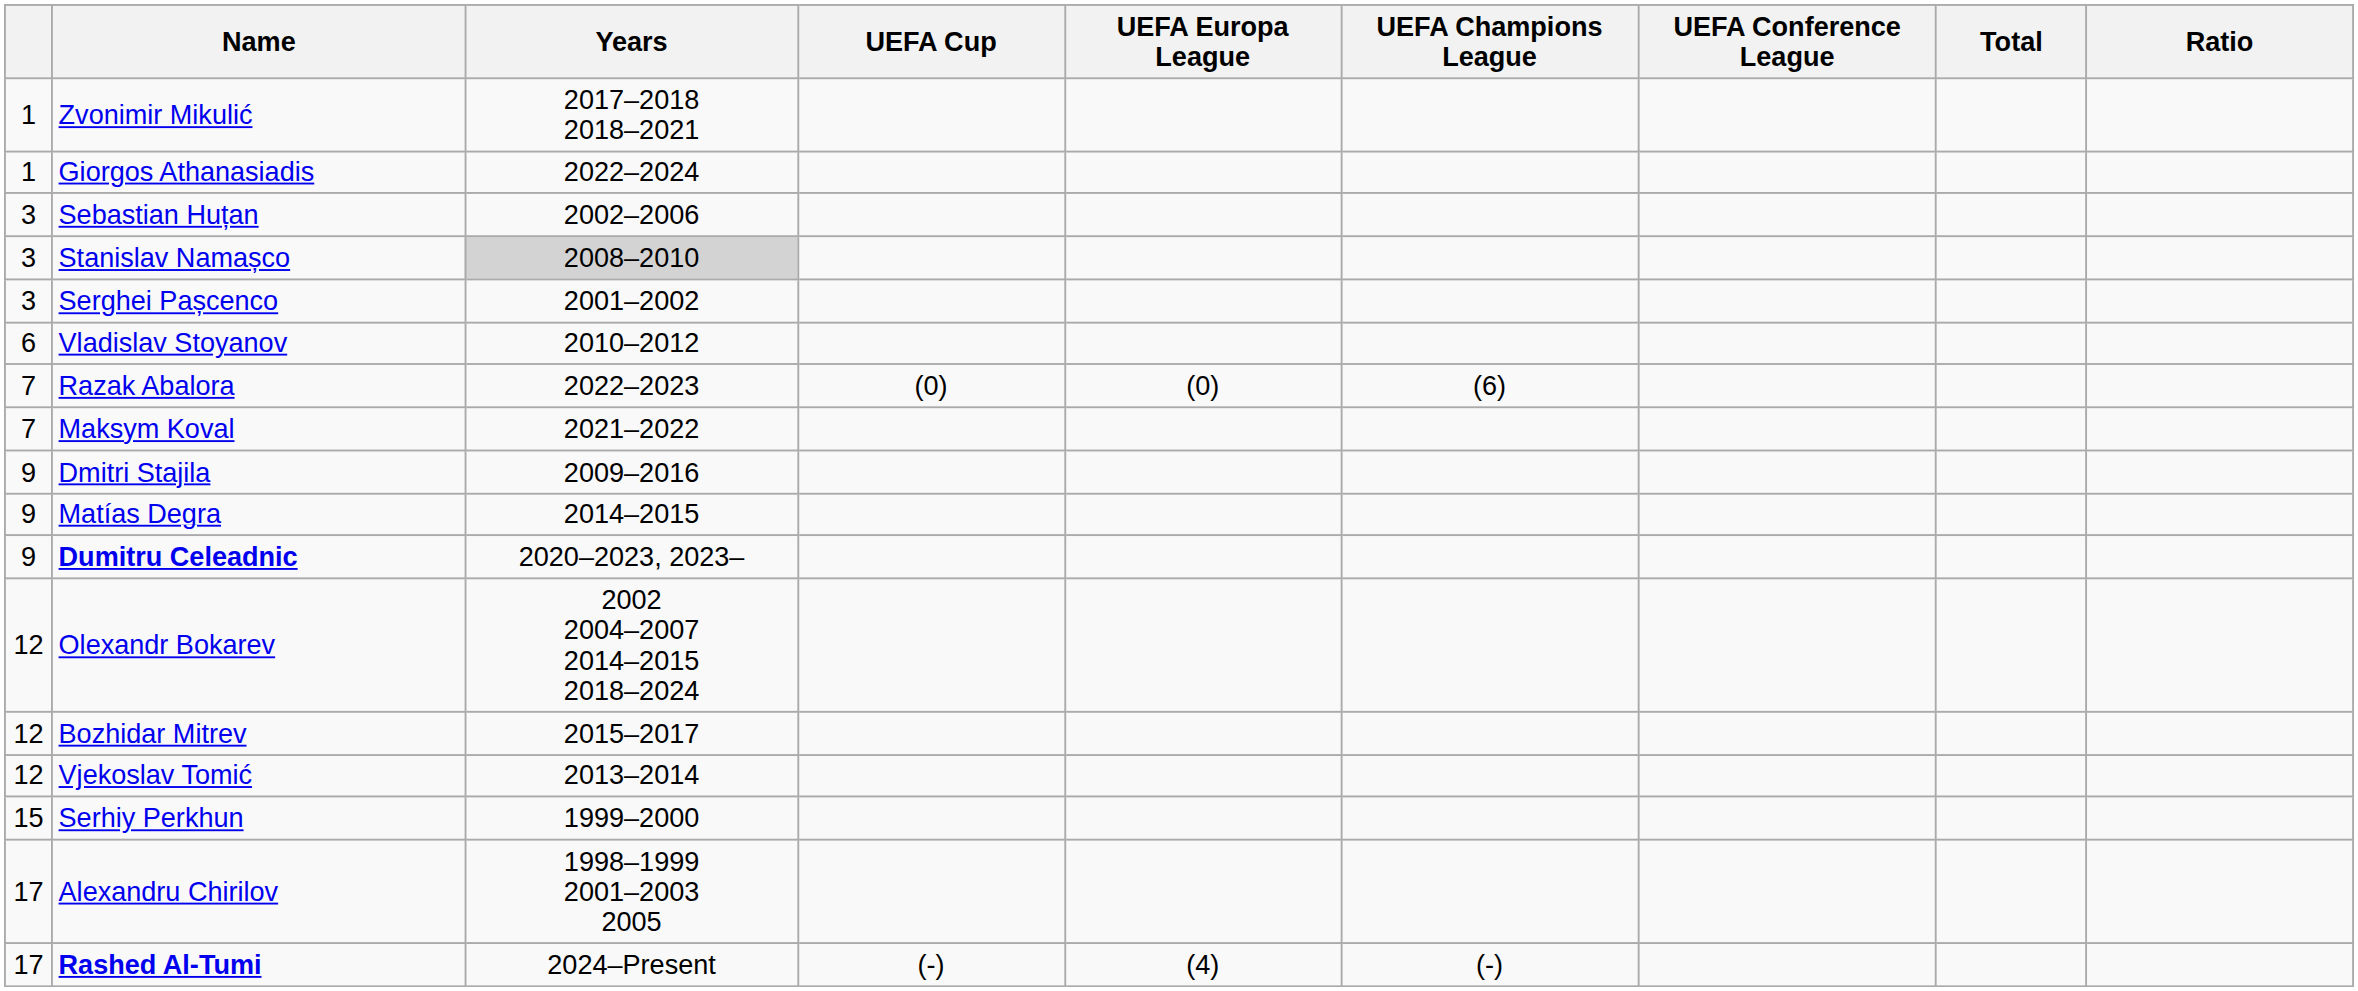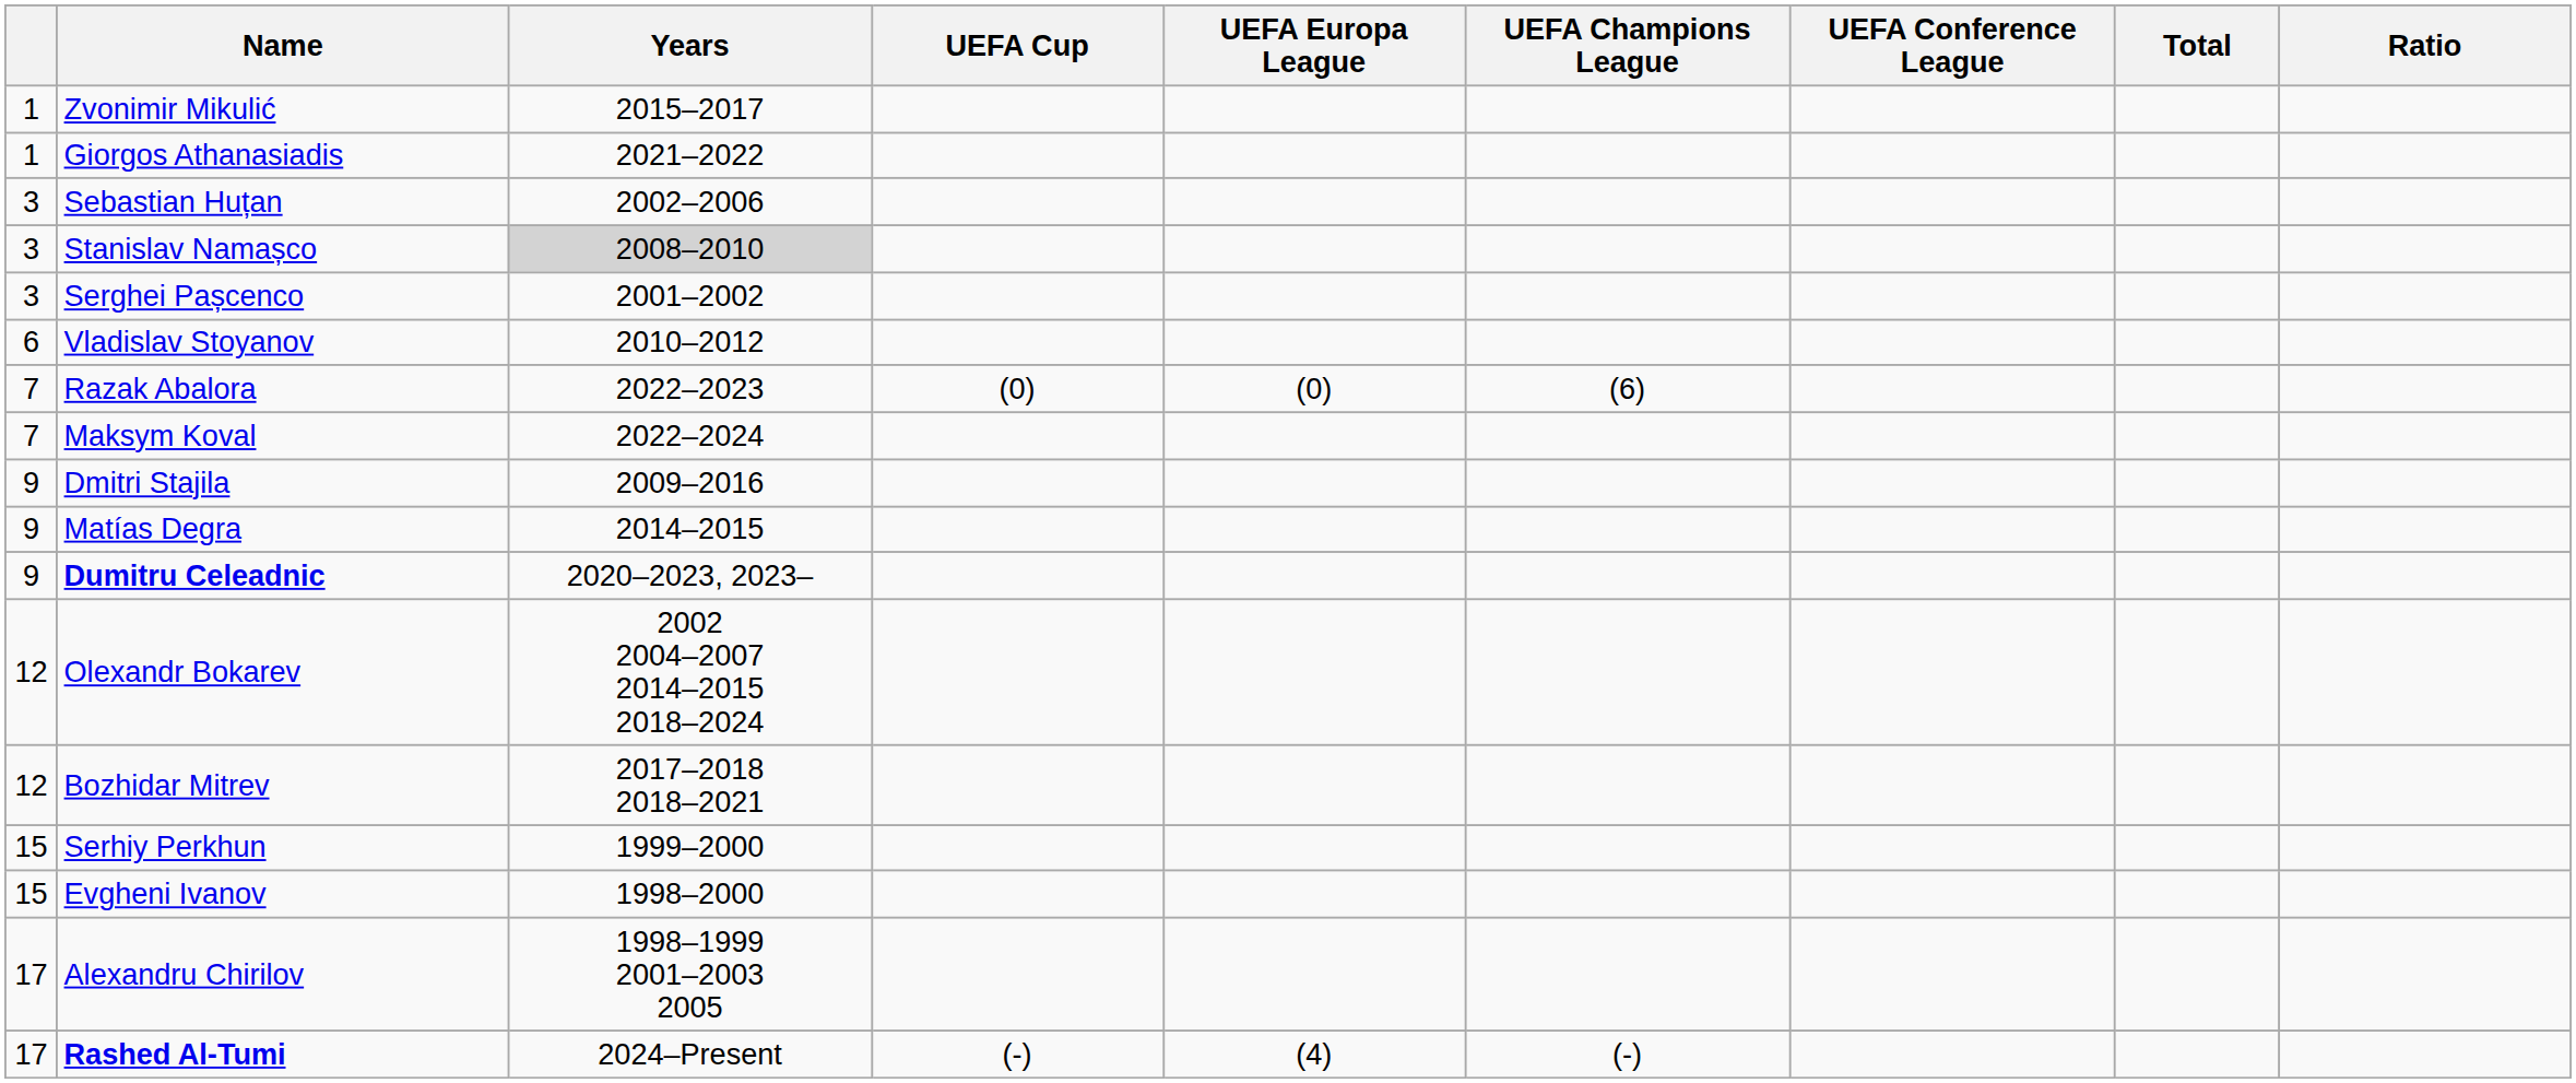Zvonimir Mikulić | Years: 2017–2018 2018–2021 -> 2015–2017
Giorgos Athanasiadis | Years: 2022–2024 -> 2021–2022
Maksym Koval | Years: 2021–2022 -> 2022–2024
Bozhidar Mitrev | Years: 2015–2017 -> 2017–2018 2018–2021
- row: 12 | Vjekoslav Tomić | 2013–2014
+ row: 15 | Evgheni Ivanov | 1998–2000
